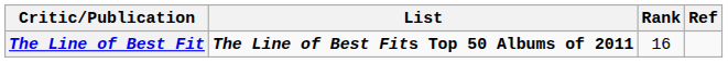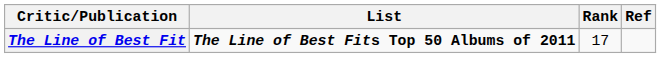The Line of Best Fit | Rank: 16 -> 17
